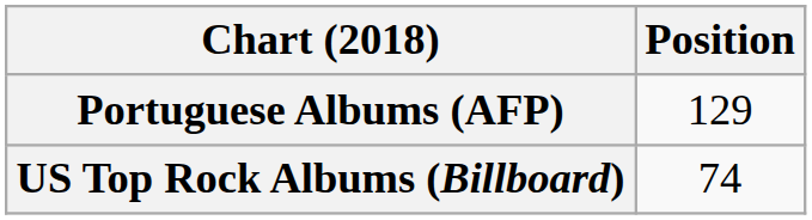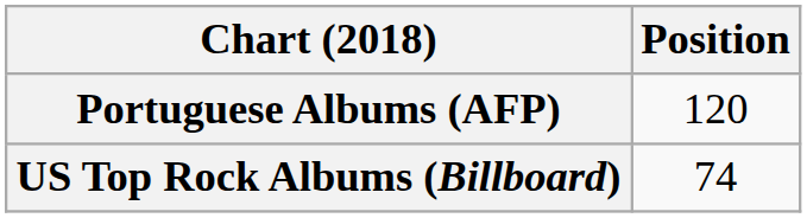Portuguese Albums (AFP) | Position: 129 -> 120
